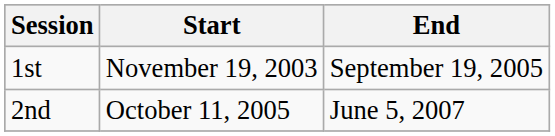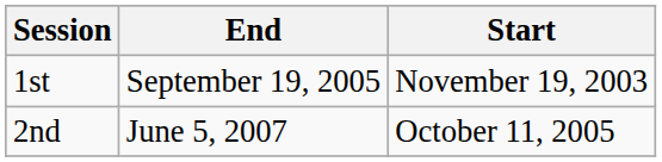columns swapped: Start <-> End
